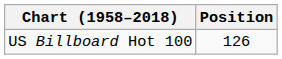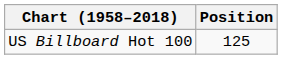US Billboard Hot 100 | Position: 126 -> 125
